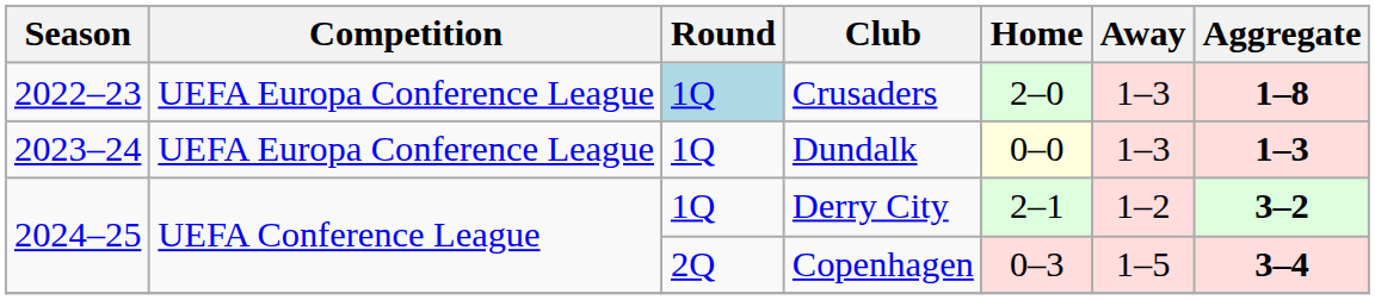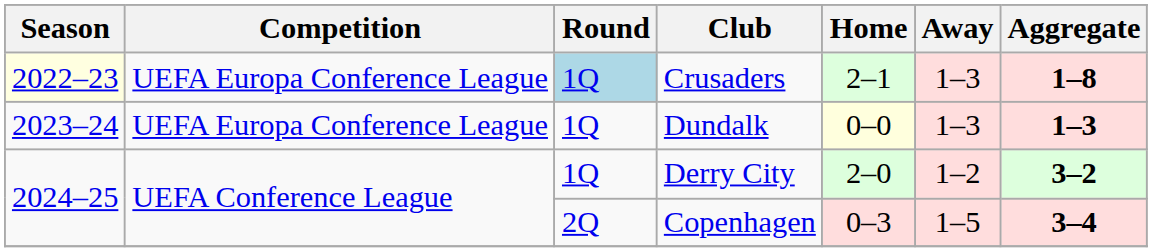Crusaders | Season: no background -> lightyellow background
Crusaders | Home: 2–0 -> 2–1
Derry City | Home: 2–1 -> 2–0
